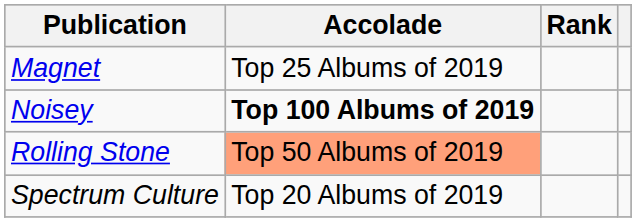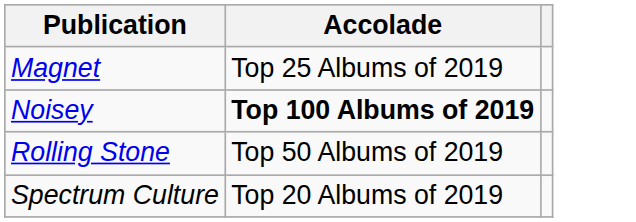- column: Rank
Rolling Stone | Accolade: lightsalmon background -> no background
